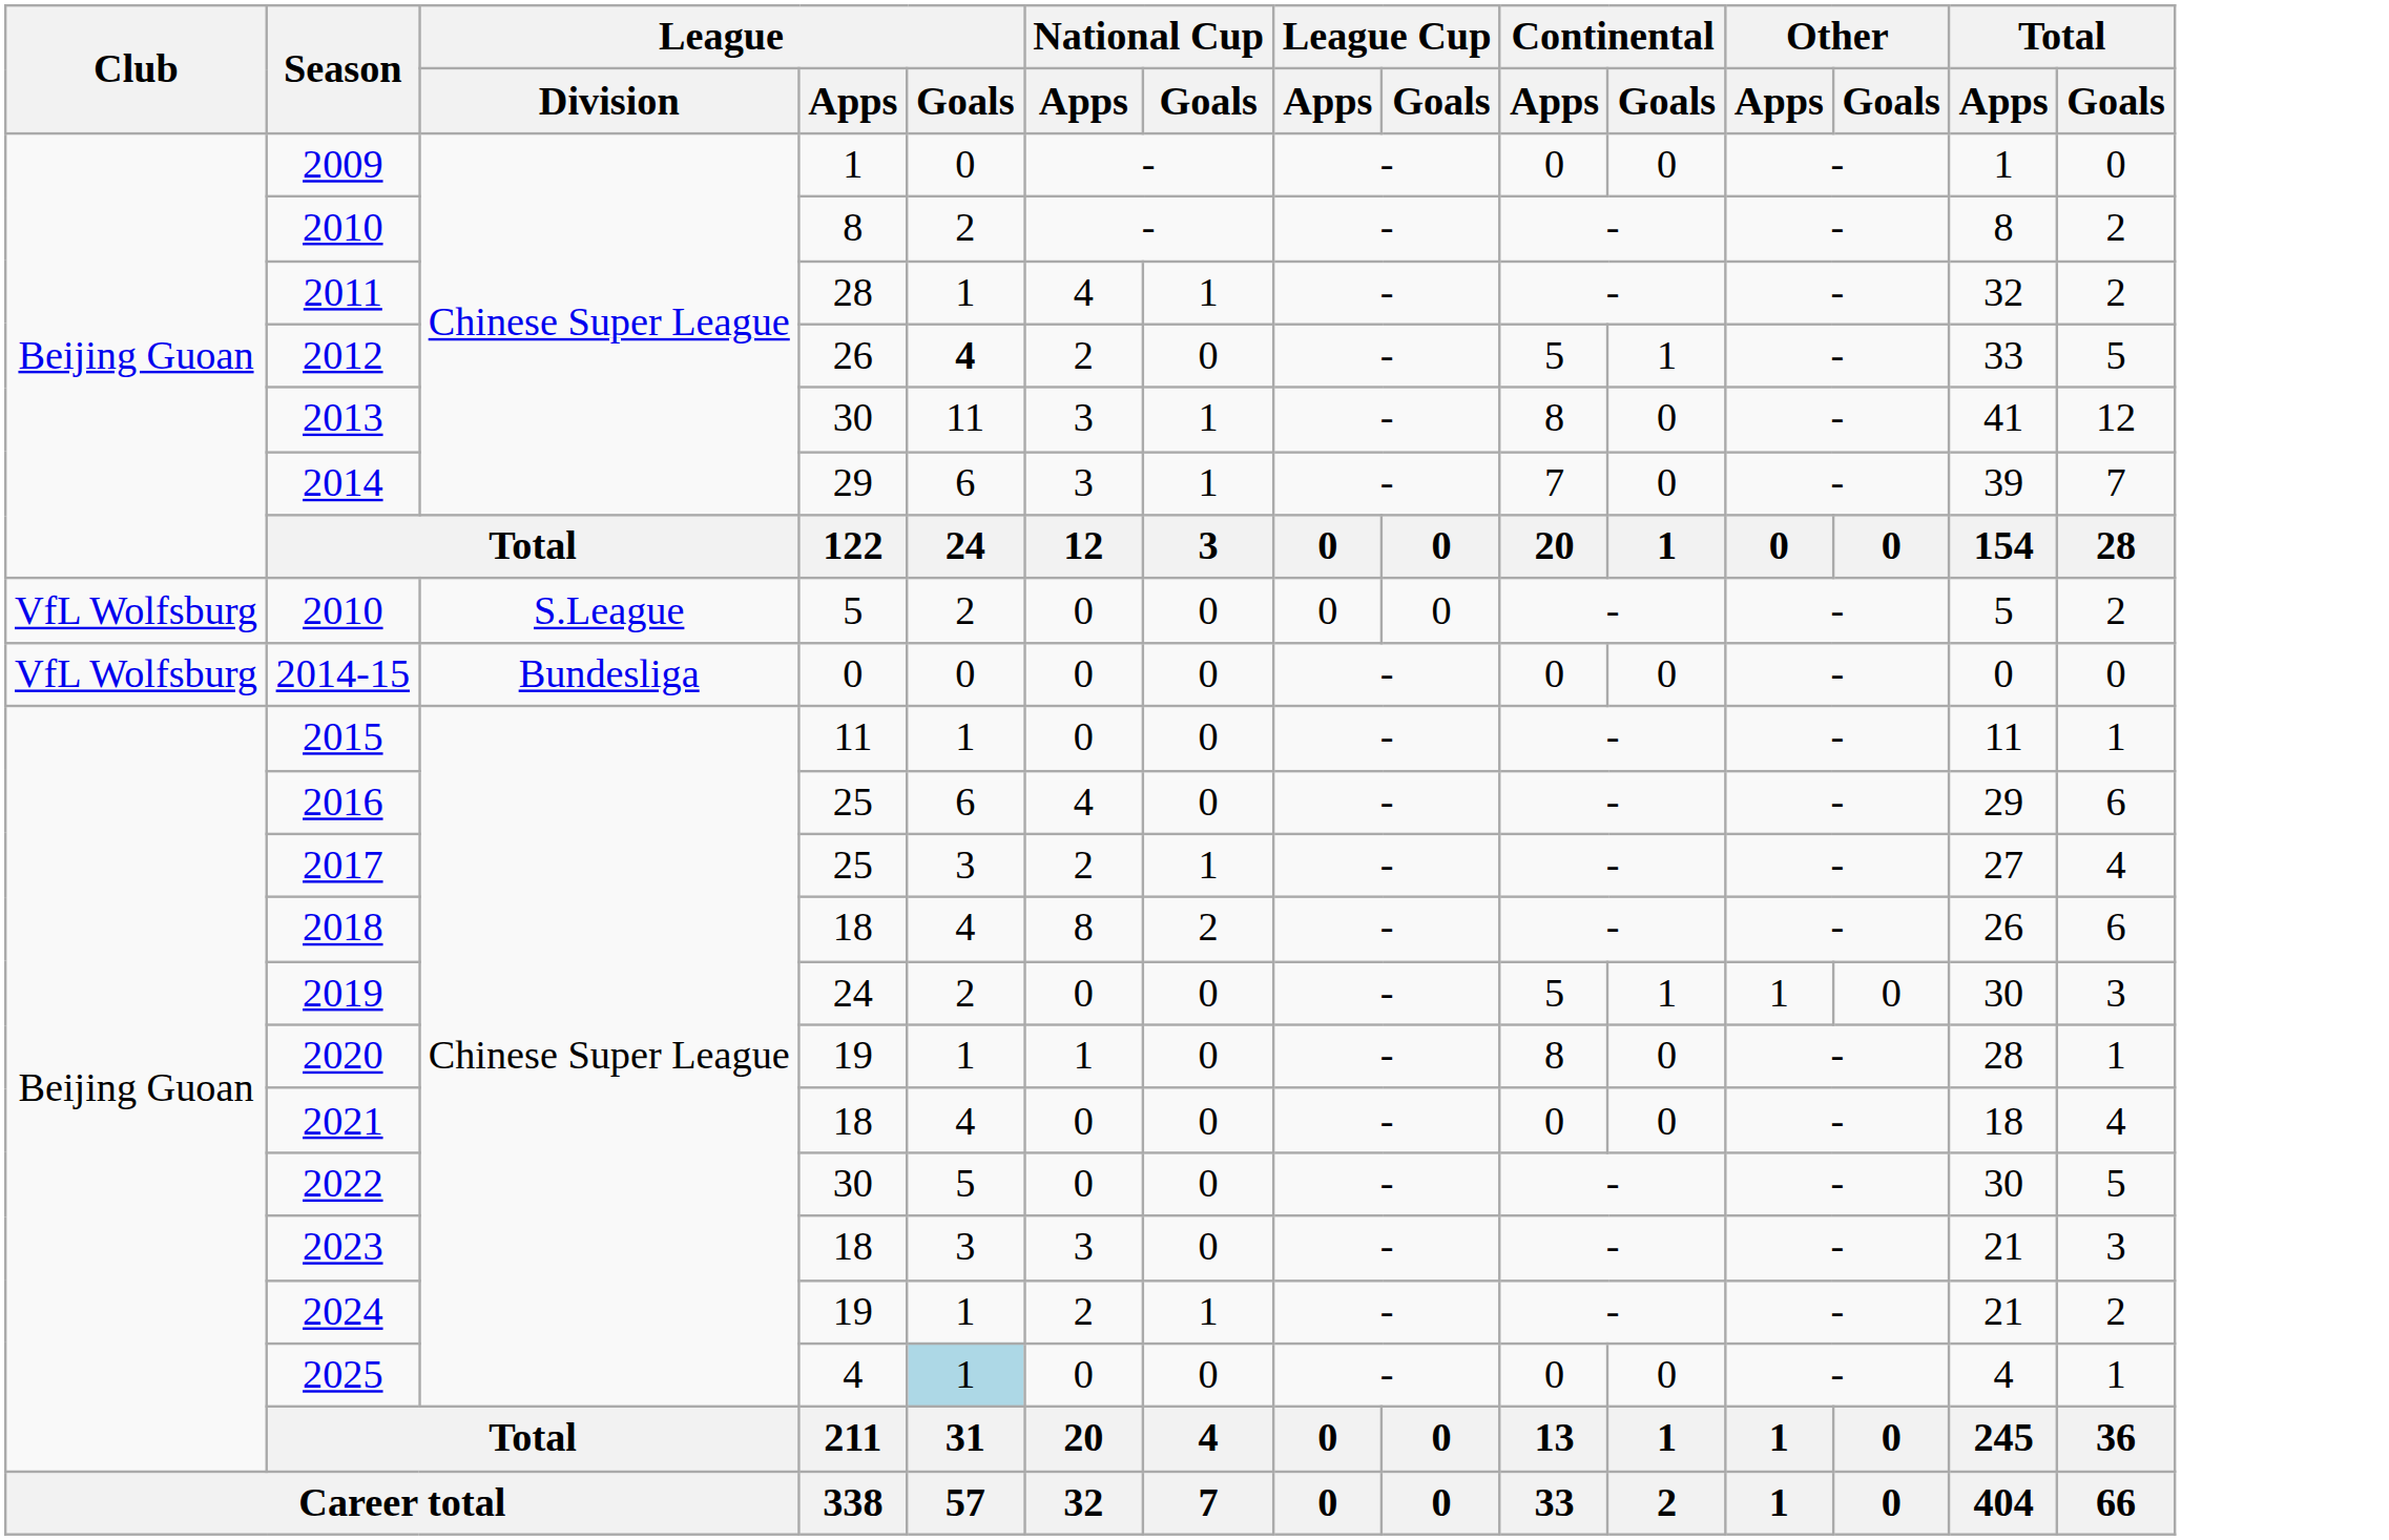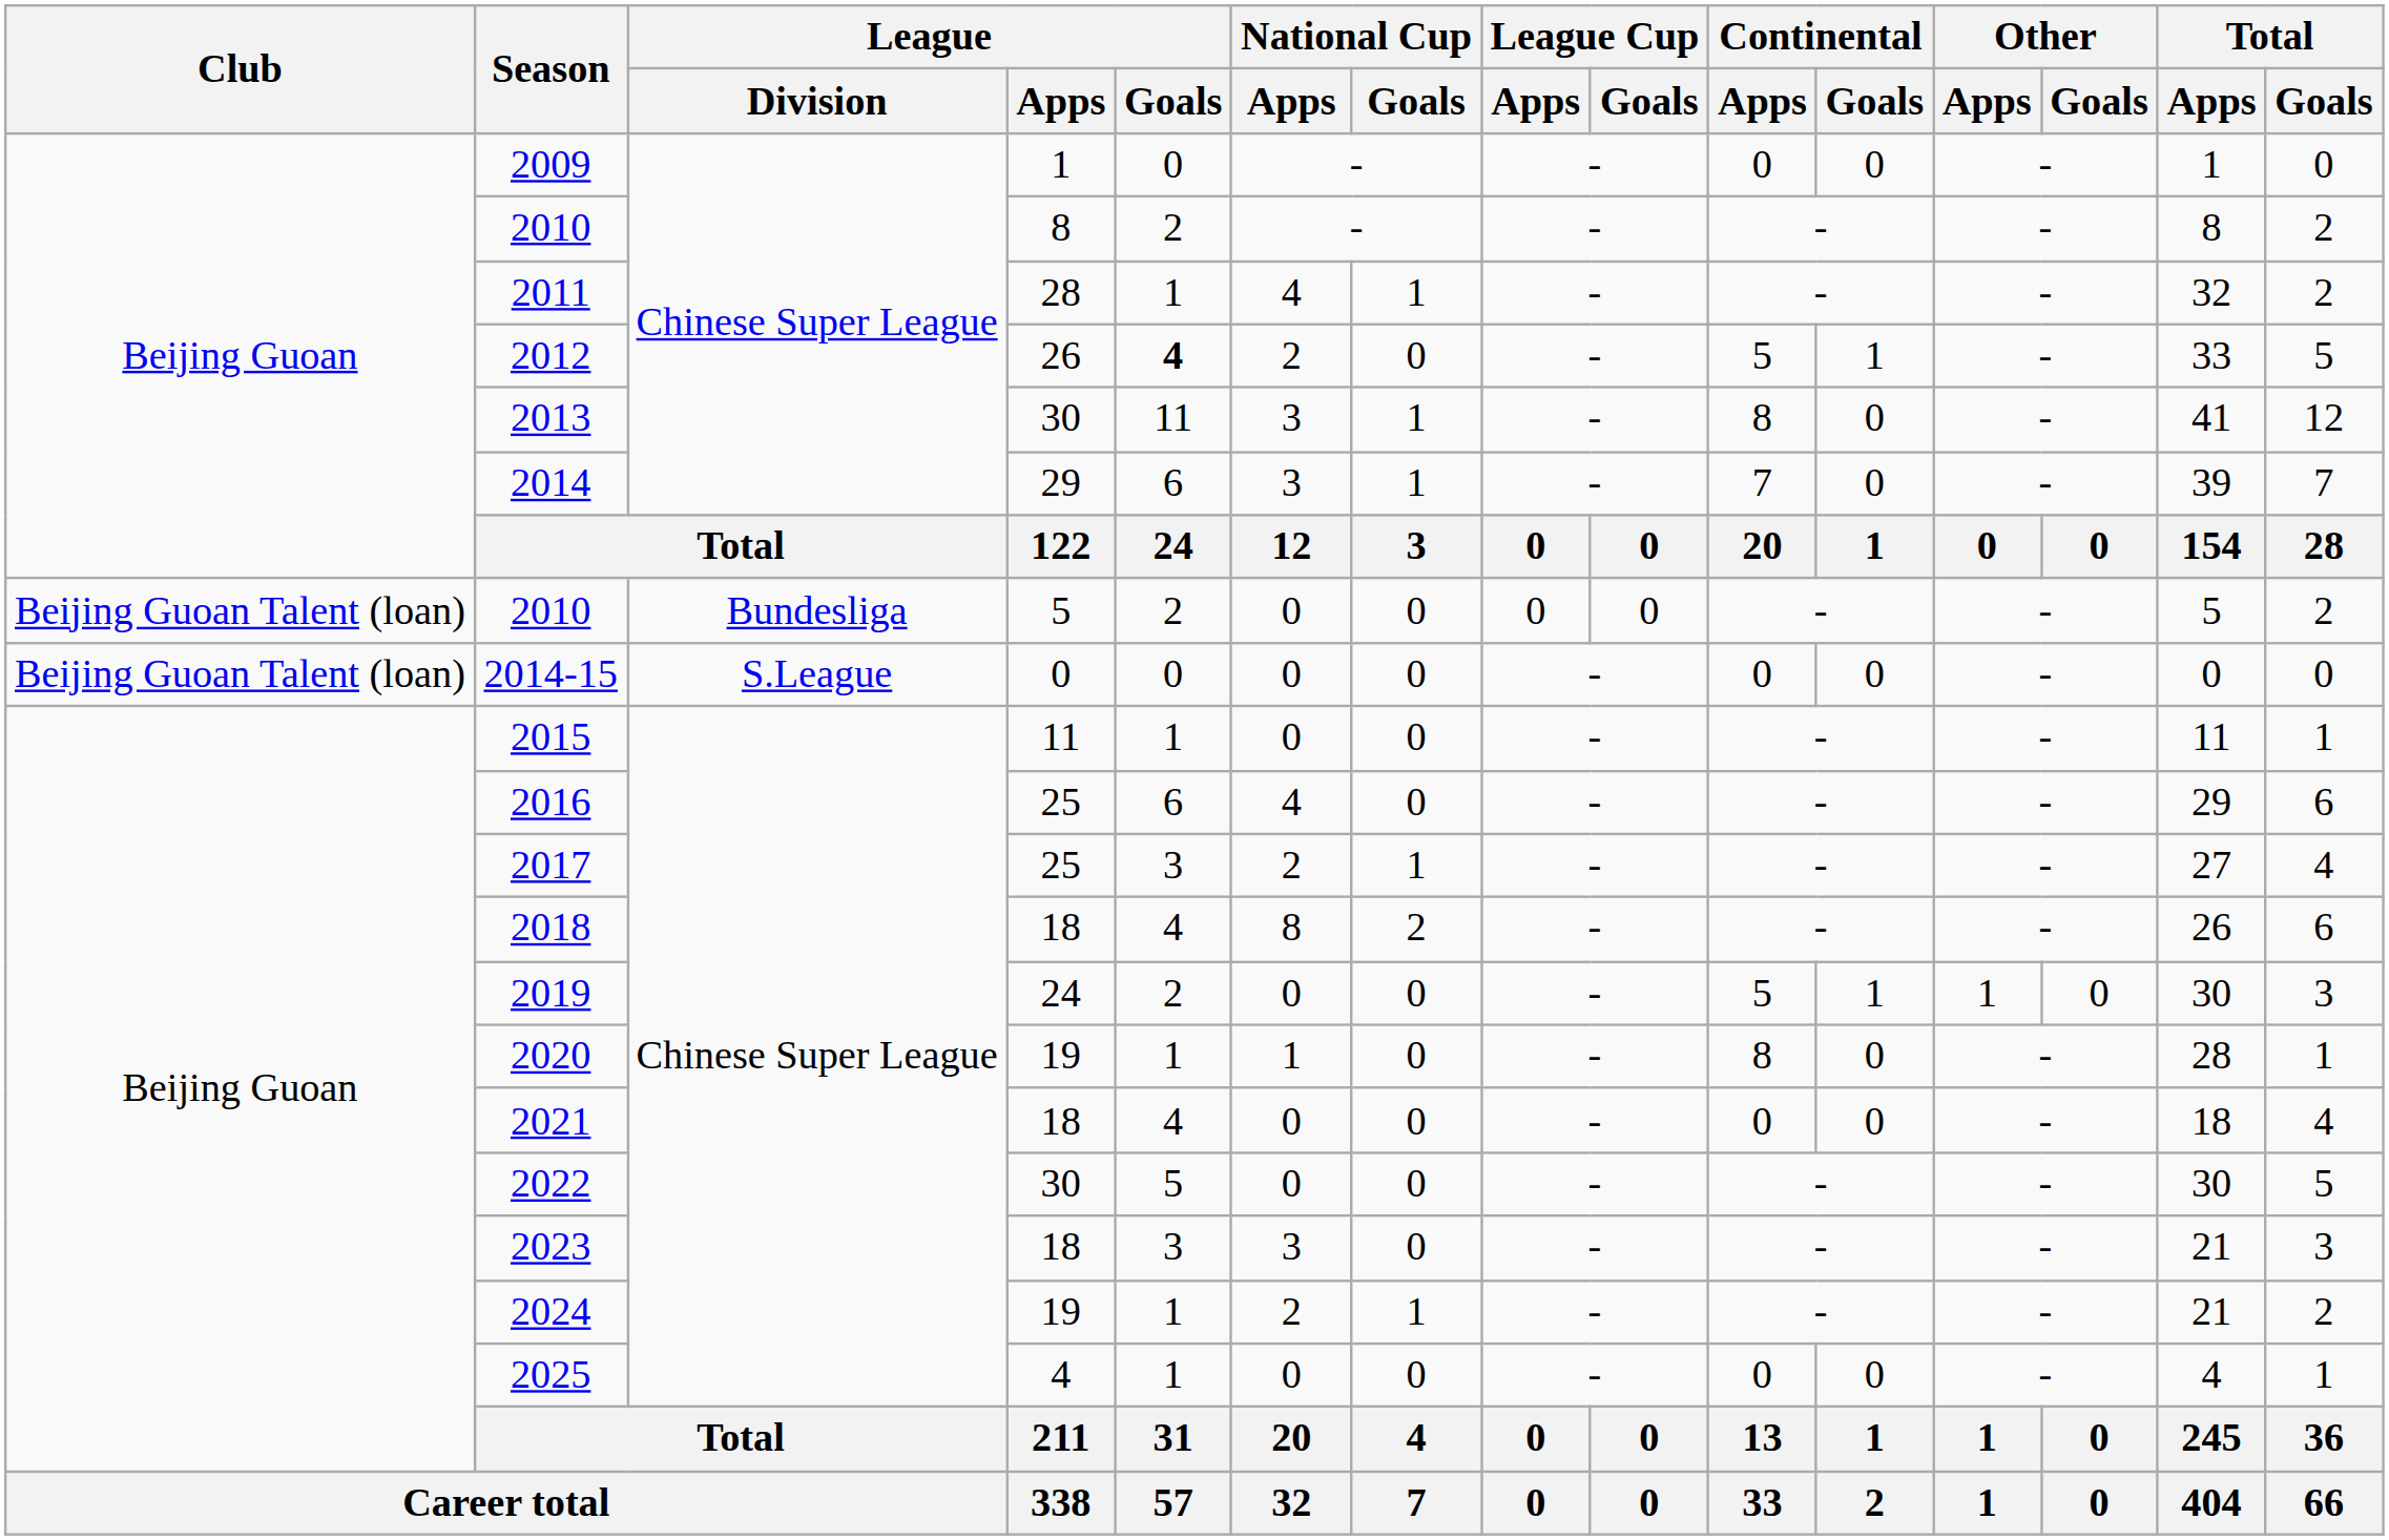2010 / 5 | Club: VfL Wolfsburg -> Beijing Guoan Talent (loan)
2010 / 5 | League / Division: S.League -> Bundesliga
2014-15 | Club: VfL Wolfsburg -> Beijing Guoan Talent (loan)
2014-15 | League / Division: Bundesliga -> S.League
2025 | League / Goals: lightblue background -> no background
